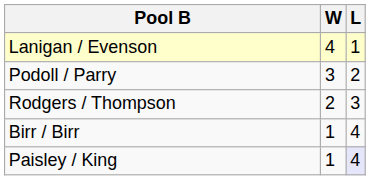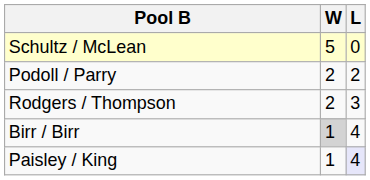+ row: Schultz / McLean | 5 | 0
- row: Lanigan / Evenson | 4 | 1
Podoll / Parry | W: 3 -> 2
Birr / Birr | W: no background -> lightgrey background
